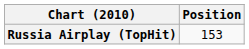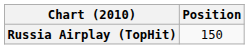Russia Airplay (TopHit) | Position: 153 -> 150
